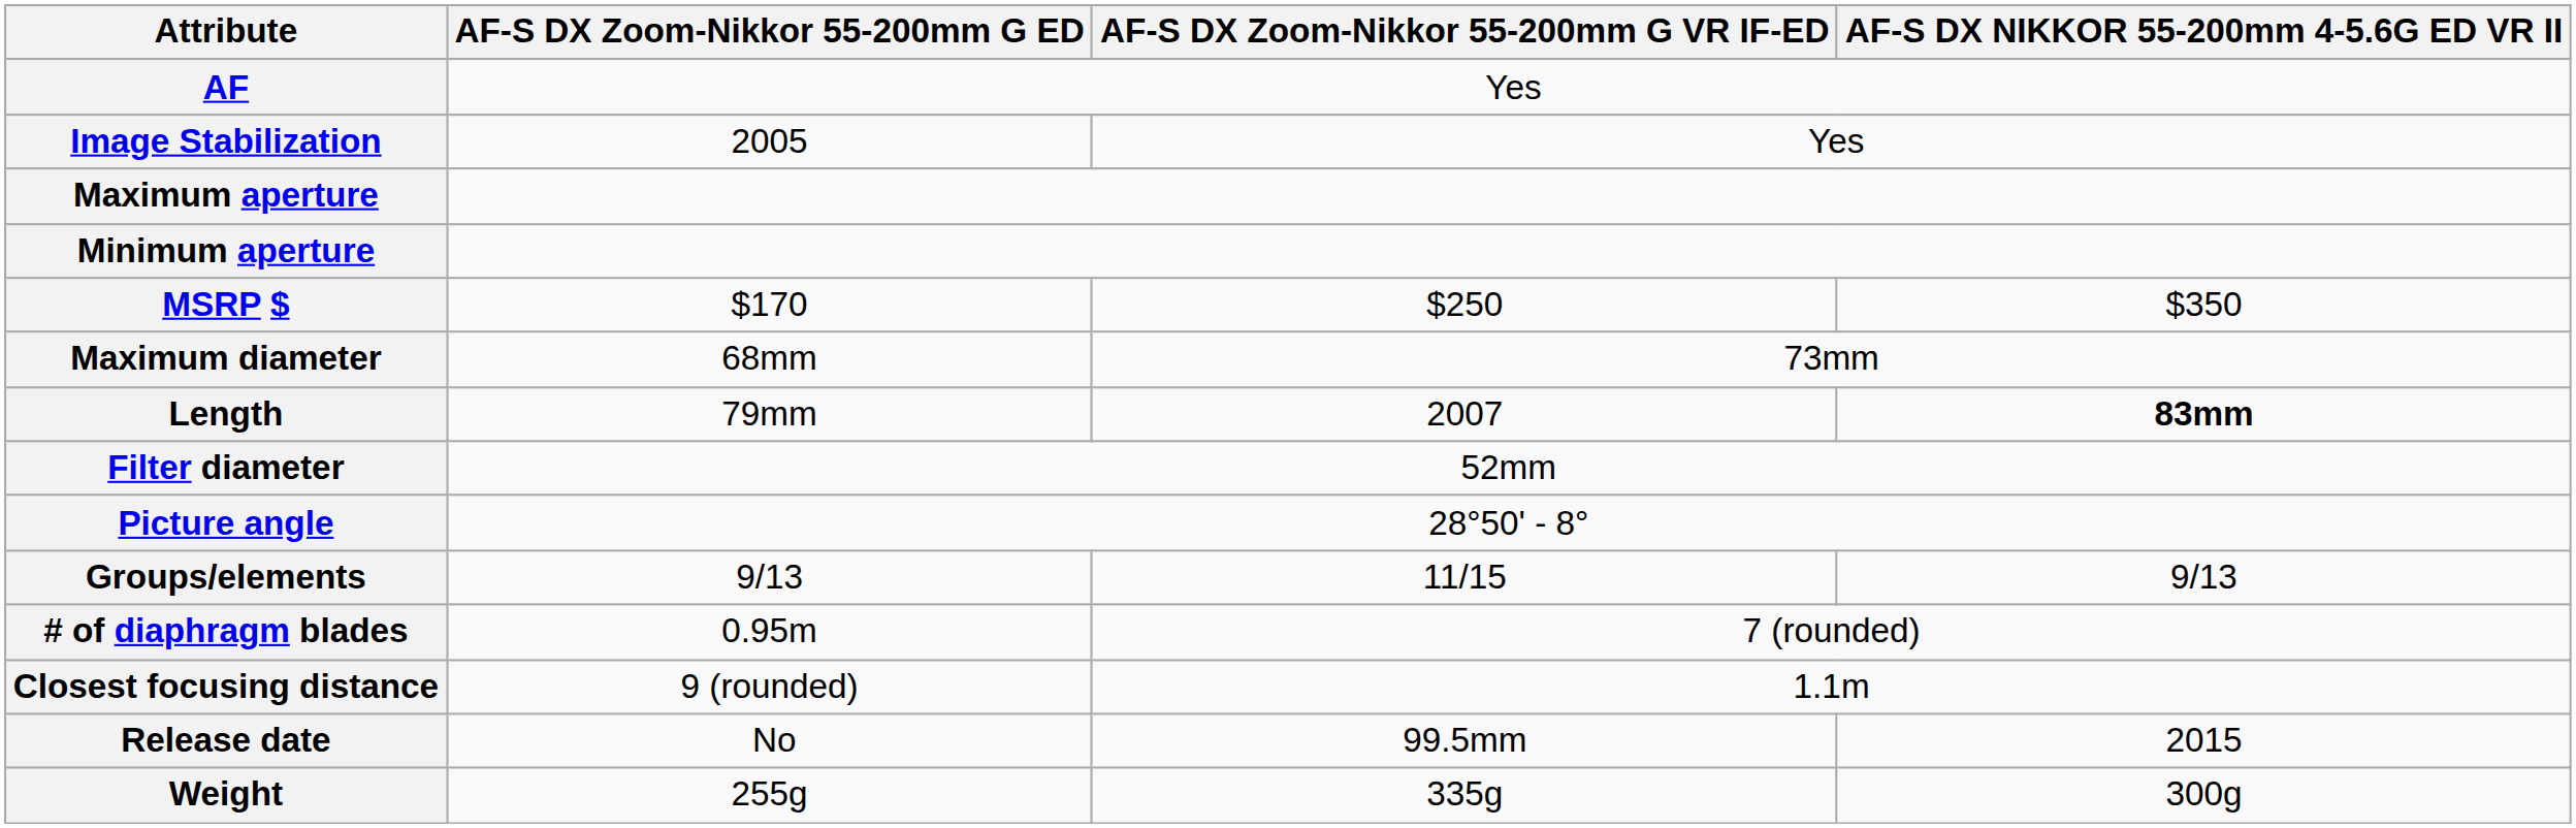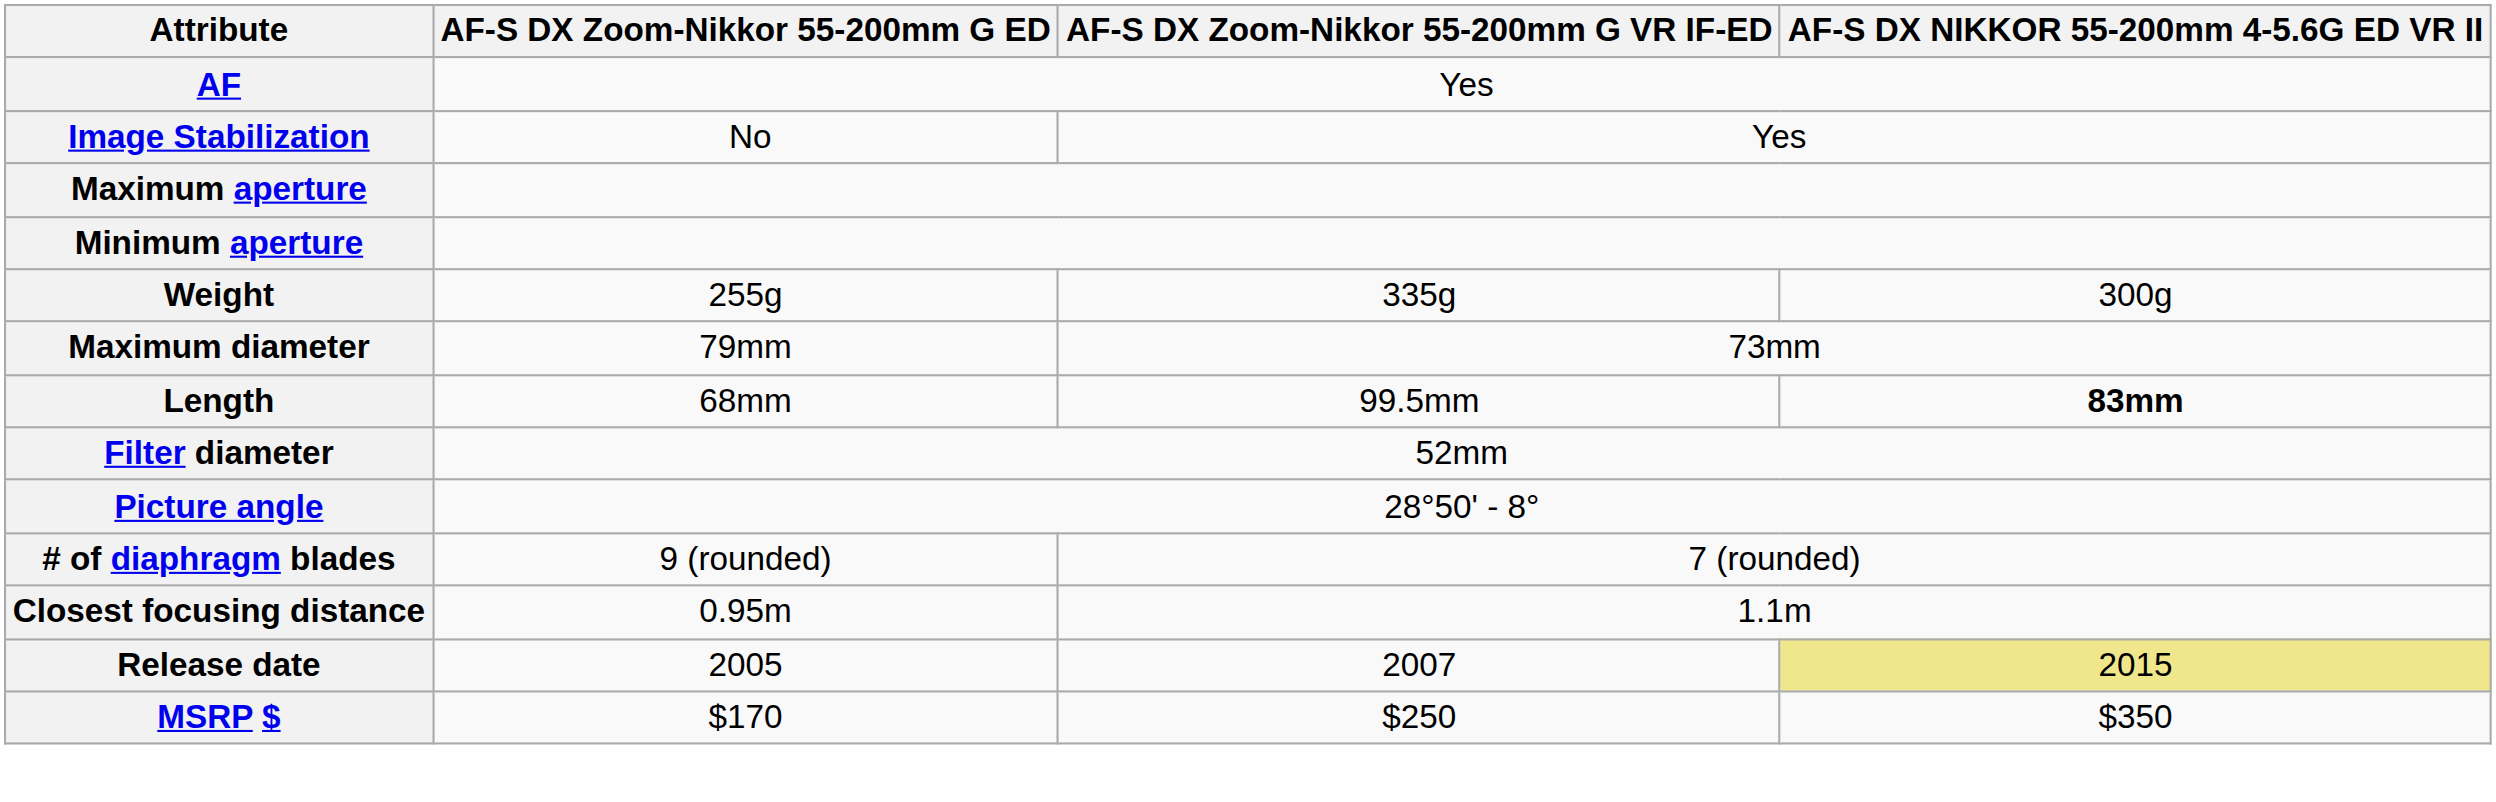Image Stabilization | AF-S DX Zoom-Nikkor 55-200mm G ED: 2005 -> No
rows swapped: Weight <-> MSRP $
Maximum diameter | AF-S DX Zoom-Nikkor 55-200mm G ED: 68mm -> 79mm
Length | AF-S DX Zoom-Nikkor 55-200mm G ED: 79mm -> 68mm
Length | AF-S DX Zoom-Nikkor 55-200mm G VR IF-ED: 2007 -> 99.5mm
- row: Groups/elements | 9/13 | 11/15 | 9/13
# of diaphragm blades | AF-S DX Zoom-Nikkor 55-200mm G ED: 0.95m -> 9 (rounded)
Closest focusing distance | AF-S DX Zoom-Nikkor 55-200mm G ED: 9 (rounded) -> 0.95m
Release date | AF-S DX Zoom-Nikkor 55-200mm G ED: No -> 2005
Release date | AF-S DX Zoom-Nikkor 55-200mm G VR IF-ED: 99.5mm -> 2007
Release date | AF-S DX NIKKOR 55-200mm 4-5.6G ED VR II: no background -> khaki background
